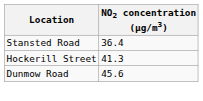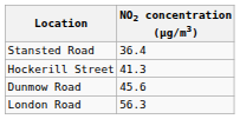+ row: London Road | 56.3
